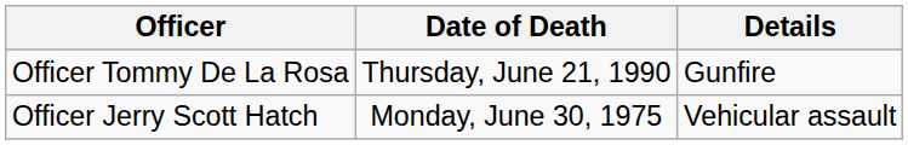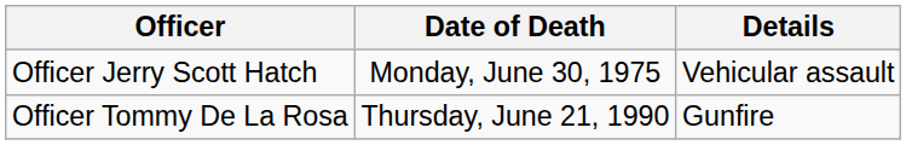rows swapped: Officer Jerry Scott Hatch <-> Officer Tommy De La Rosa
